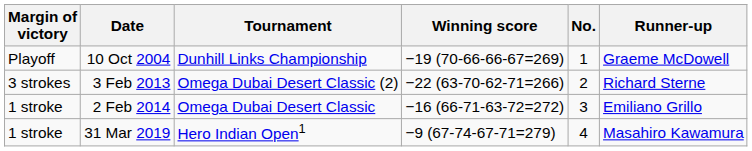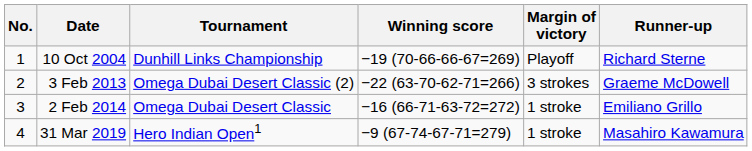columns swapped: No. <-> Margin of victory
10 Oct 2004 | Runner-up: Graeme McDowell -> Richard Sterne
3 Feb 2013 | Runner-up: Richard Sterne -> Graeme McDowell
